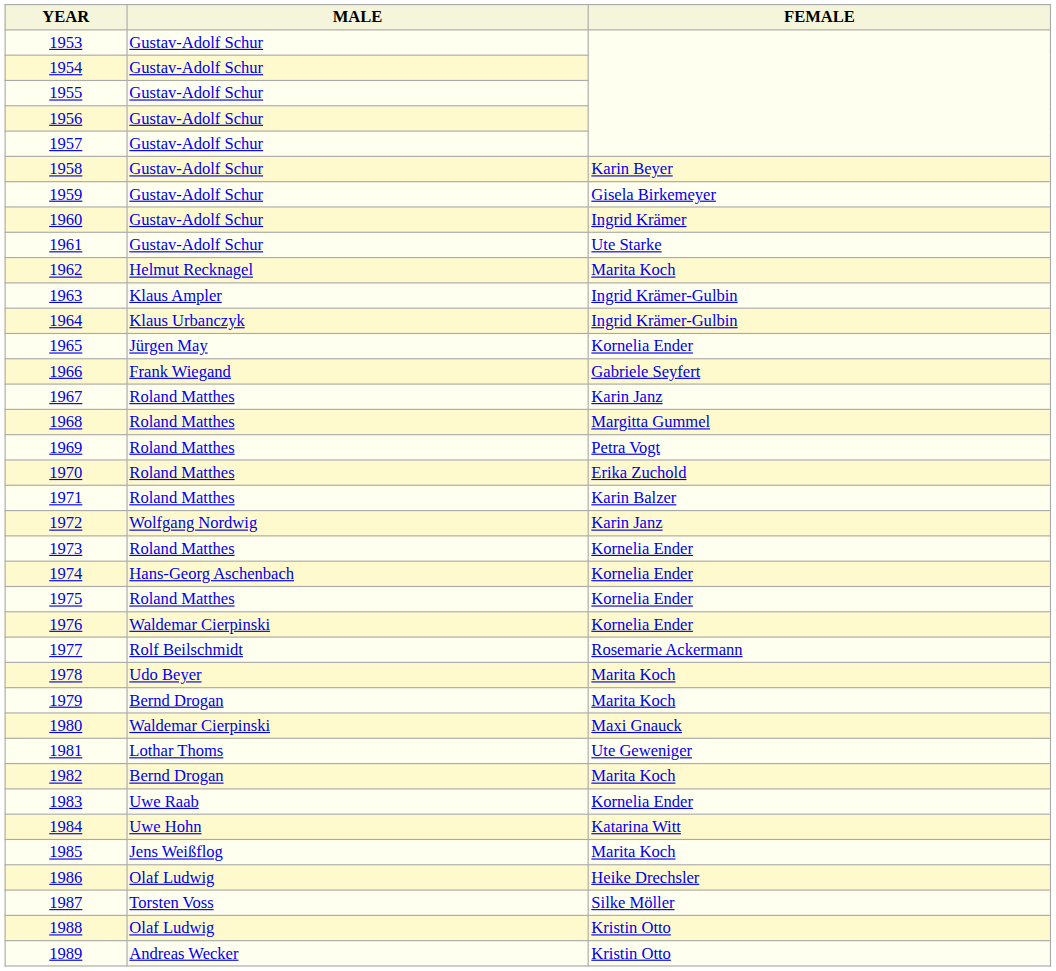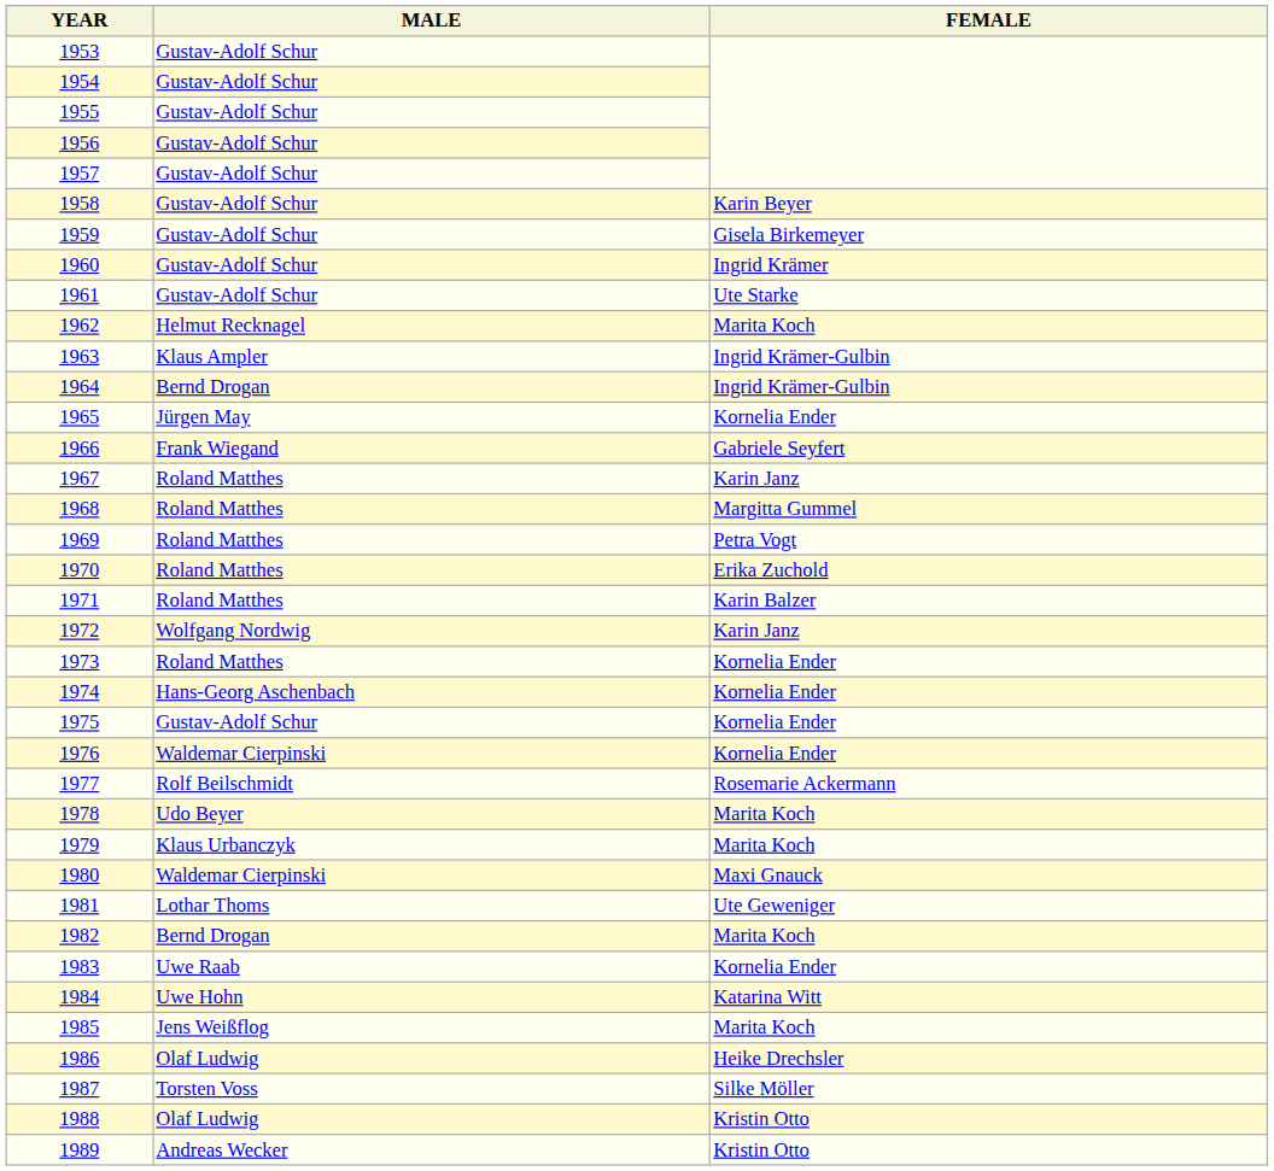1964 | MALE: Klaus Urbanczyk -> Bernd Drogan
1975 | MALE: Roland Matthes -> Gustav-Adolf Schur
1979 | MALE: Bernd Drogan -> Klaus Urbanczyk
